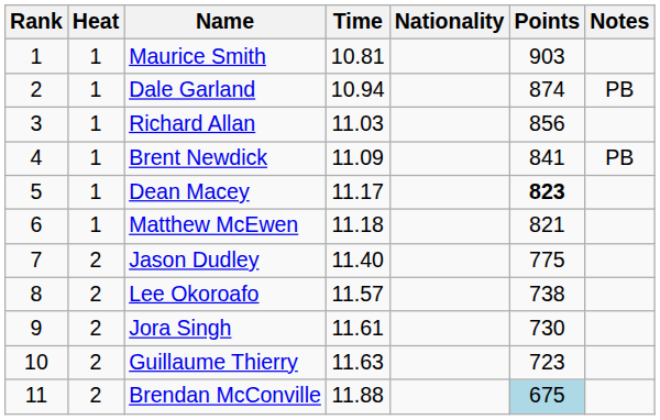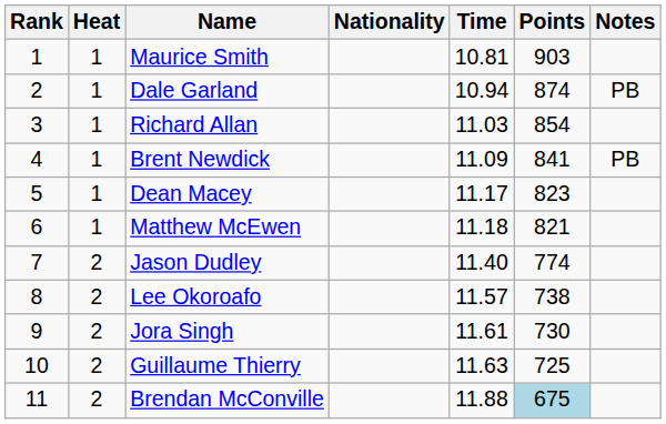columns swapped: Nationality <-> Time
Richard Allan | Points: 856 -> 854
Dean Macey | Points: bold -> normal
Jason Dudley | Points: 775 -> 774
Guillaume Thierry | Points: 723 -> 725
